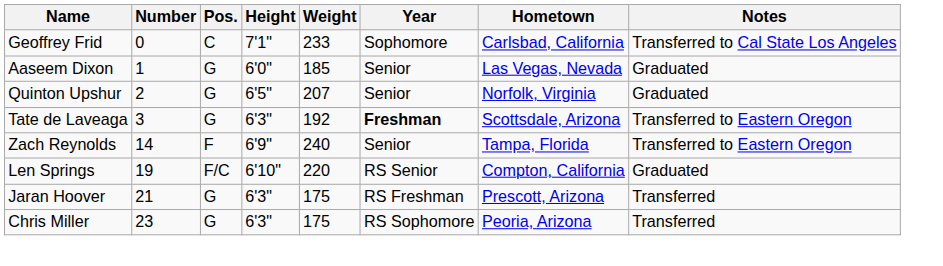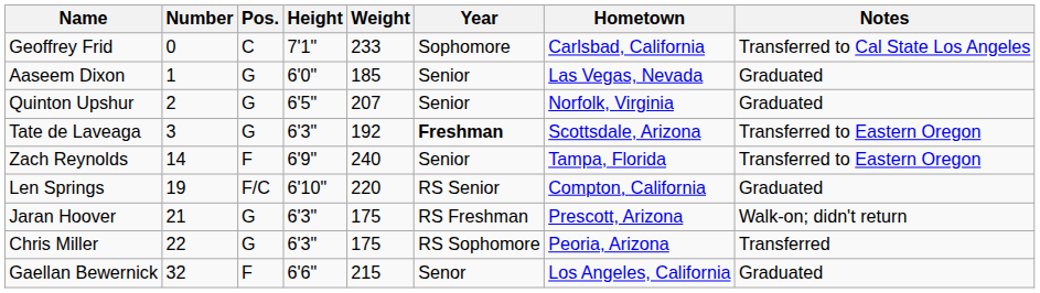Jaran Hoover | Notes: Transferred -> Walk-on; didn't return
Chris Miller | Number: 23 -> 22
+ row: Gaellan Bewernick | 32 | F | 6'6" | 215 | Senor | Los Angeles, California | Graduated
